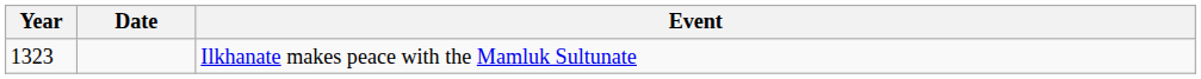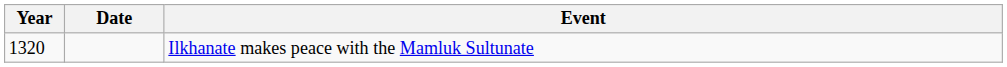Ilkhanate makes peace with the Mamluk Sultunate | Year: 1323 -> 1320
